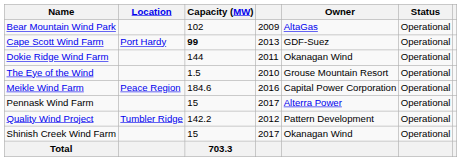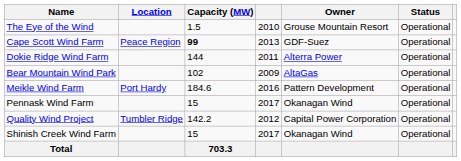rows swapped: Bear Mountain Wind Park <-> The Eye of the Wind
Cape Scott Wind Farm | Location: Port Hardy -> Peace Region
Dokie Ridge Wind Farm | Owner: Okanagan Wind -> Alterra Power
Meikle Wind Farm | Location: Peace Region -> Port Hardy
Meikle Wind Farm | Owner: Capital Power Corporation -> Pattern Development
Pennask Wind Farm | Owner: Alterra Power -> Okanagan Wind
Quality Wind Project | Owner: Pattern Development -> Capital Power Corporation
